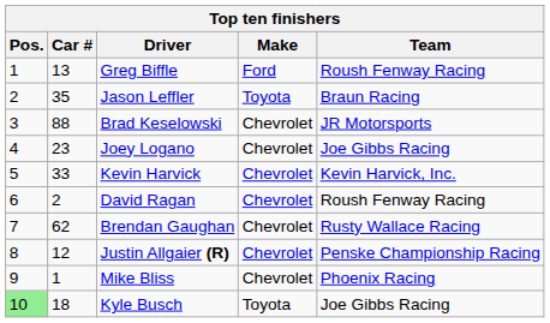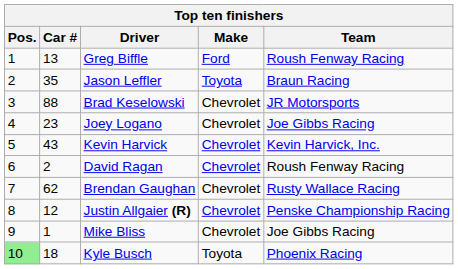Kevin Harvick | Car #: 33 -> 43
Mike Bliss | Team: Phoenix Racing -> Joe Gibbs Racing
Kyle Busch | Team: Joe Gibbs Racing -> Phoenix Racing
